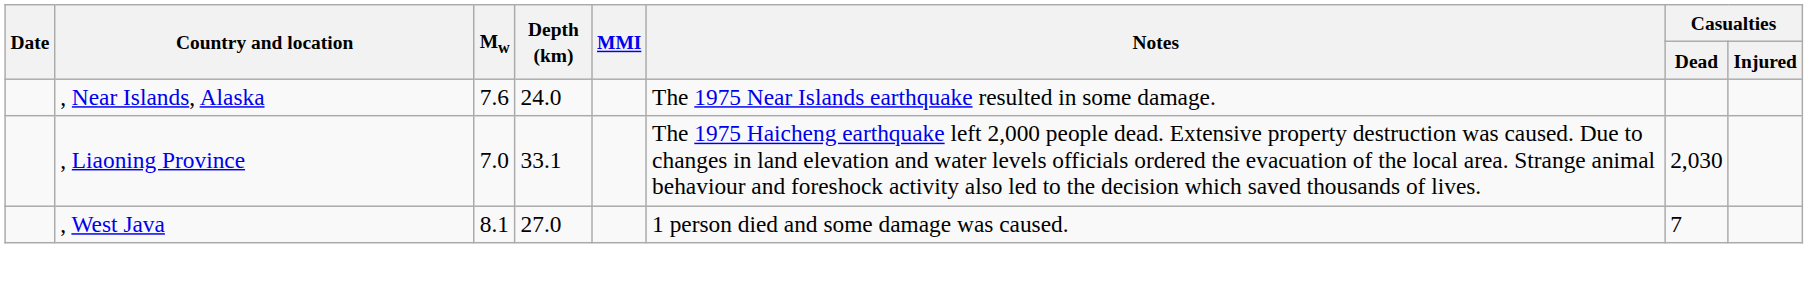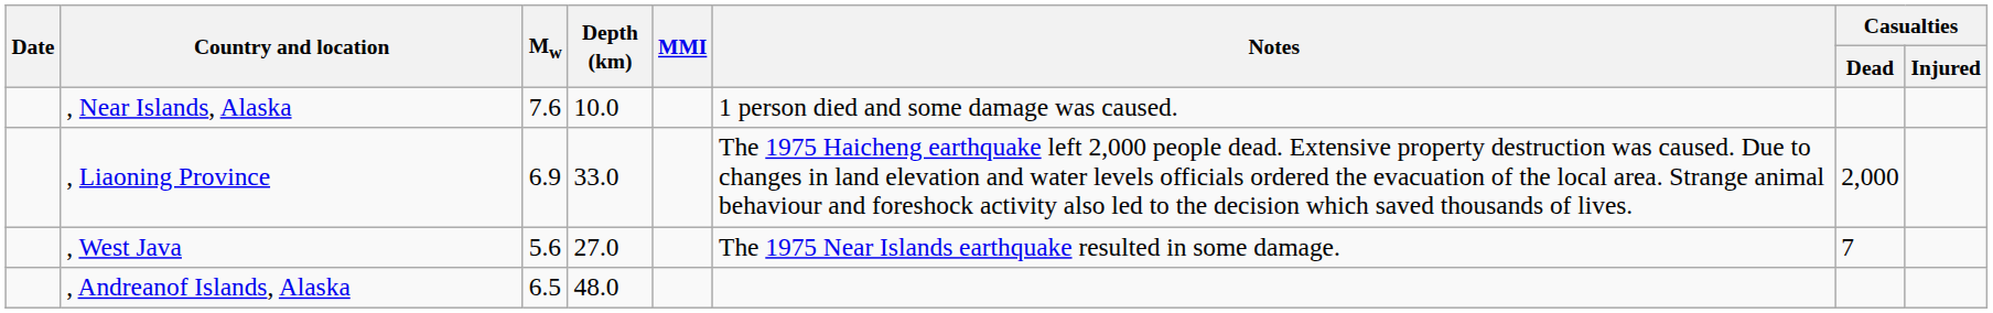, Near Islands, Alaska | Depth (km): 24.0 -> 10.0
, Near Islands, Alaska | Notes: The 1975 Near Islands earthquake resulted in some damage. -> 1 person died and some damage was caused.
, Liaoning Province | Mw: 7.0 -> 6.9
, Liaoning Province | Depth (km): 33.1 -> 33.0
, Liaoning Province | Casualties / Dead: 2,030 -> 2,000
, West Java | Mw: 8.1 -> 5.6
, West Java | Notes: 1 person died and some damage was caused. -> The 1975 Near Islands earthquake resulted in some damage.
+ row: , Andreanof Islands, Alaska | 6.5 | 48.0
